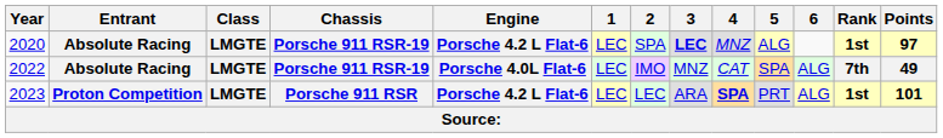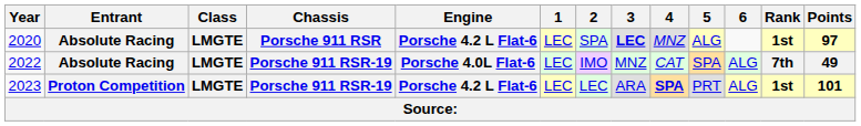2020 | Chassis: Porsche 911 RSR-19 -> Porsche 911 RSR
2023 | Chassis: Porsche 911 RSR -> Porsche 911 RSR-19
